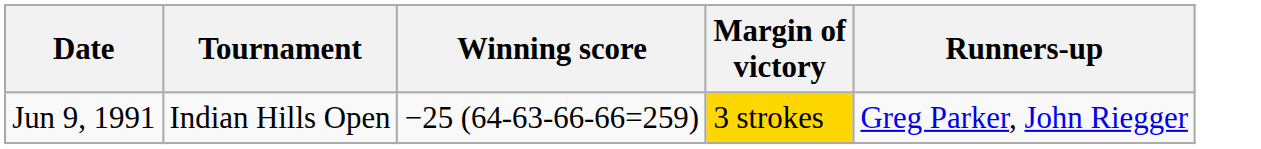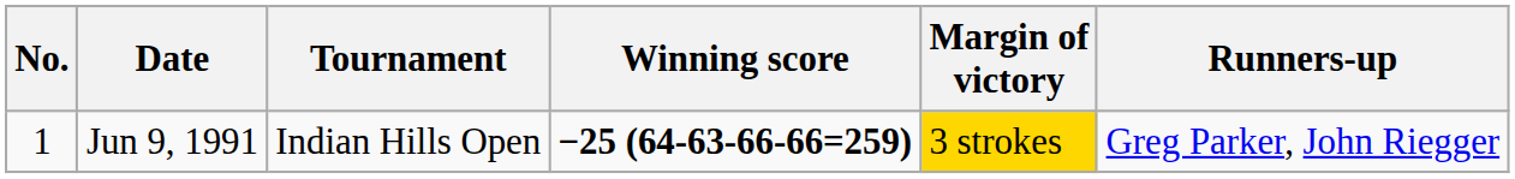+ column: No. | 1
Jun 9, 1991 | Winning score: normal -> bold
